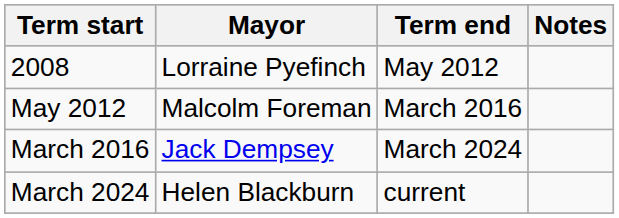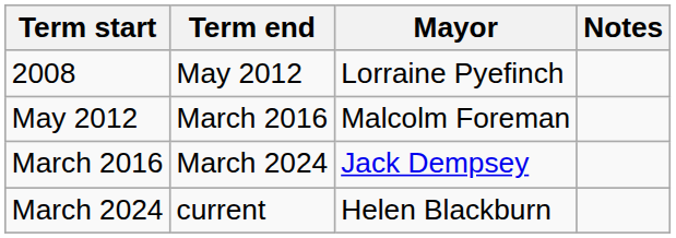columns swapped: Term end <-> Mayor
